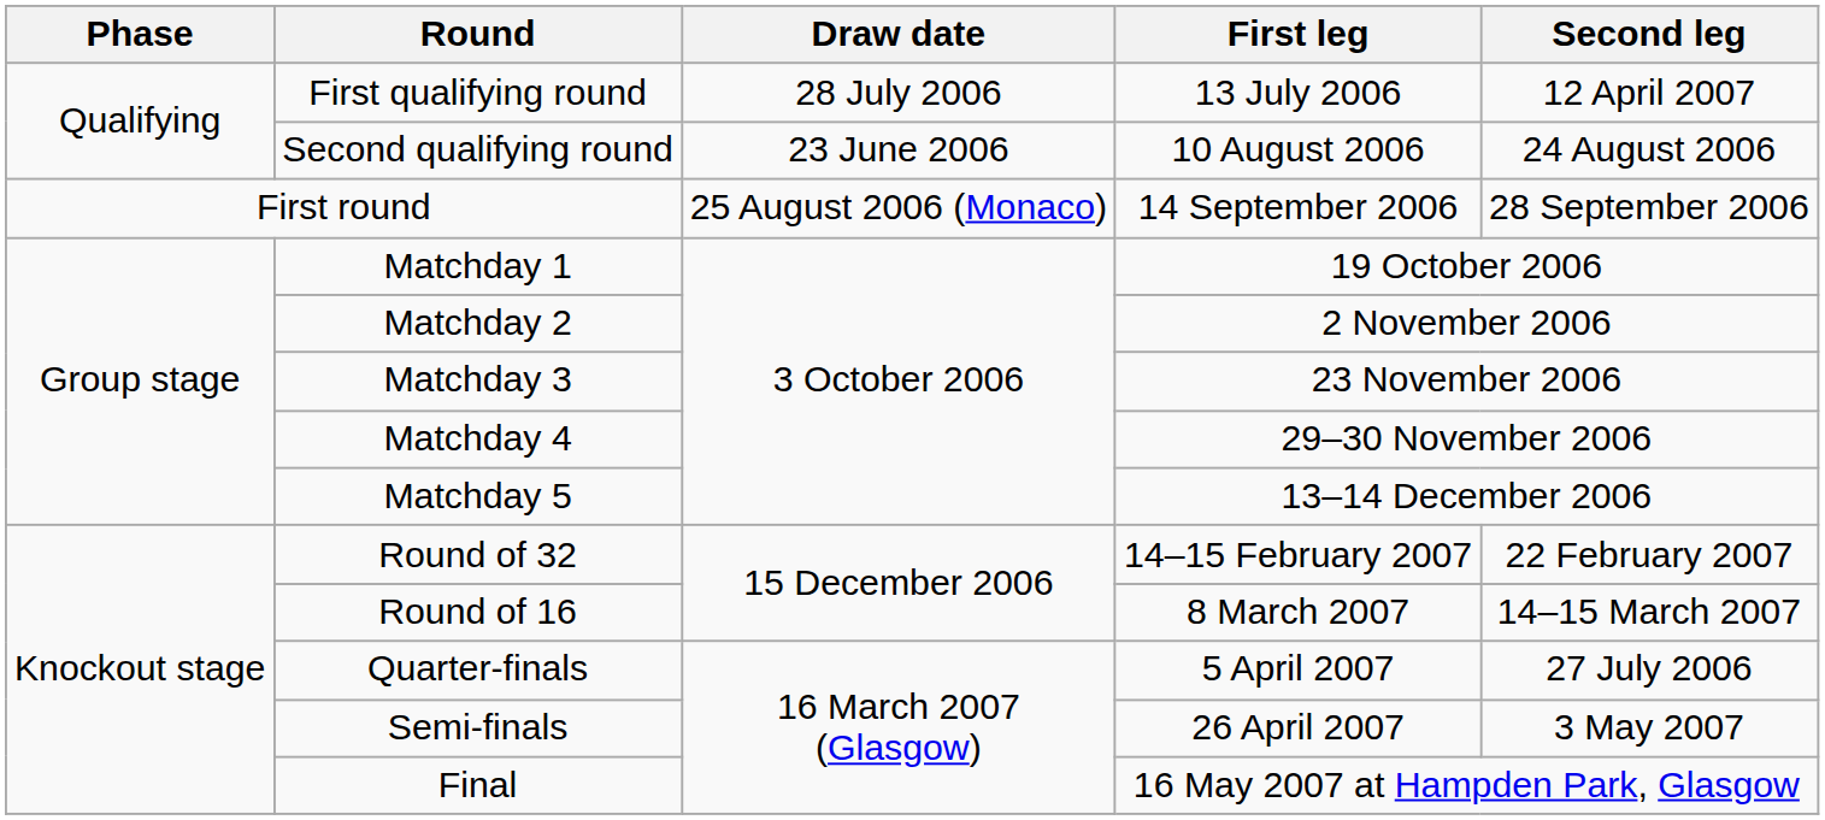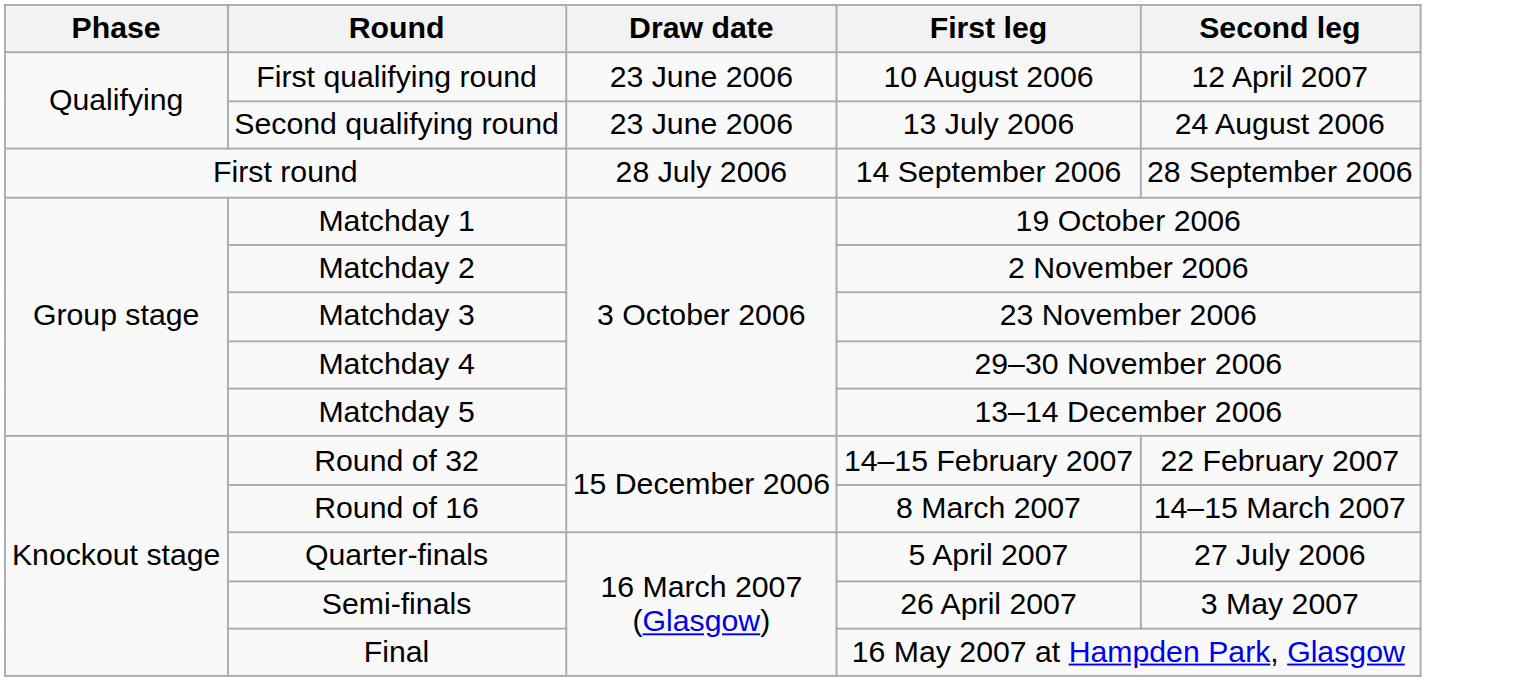First qualifying round | Draw date: 28 July 2006 -> 23 June 2006
First qualifying round | First leg: 13 July 2006 -> 10 August 2006
Second qualifying round | First leg: 10 August 2006 -> 13 July 2006
First round | Draw date: 25 August 2006 (Monaco) -> 28 July 2006
